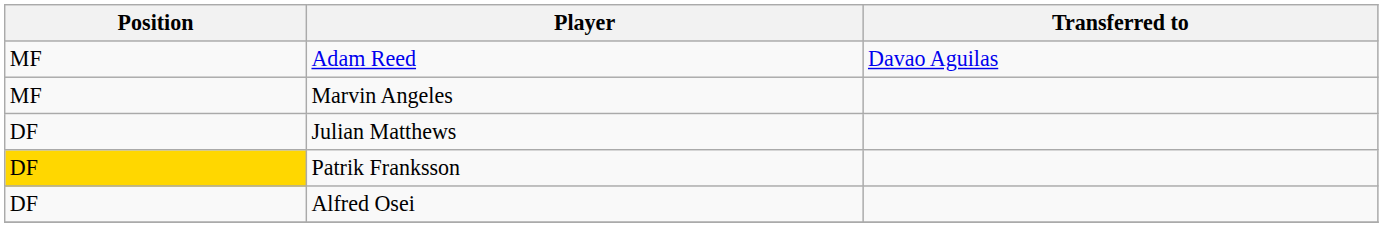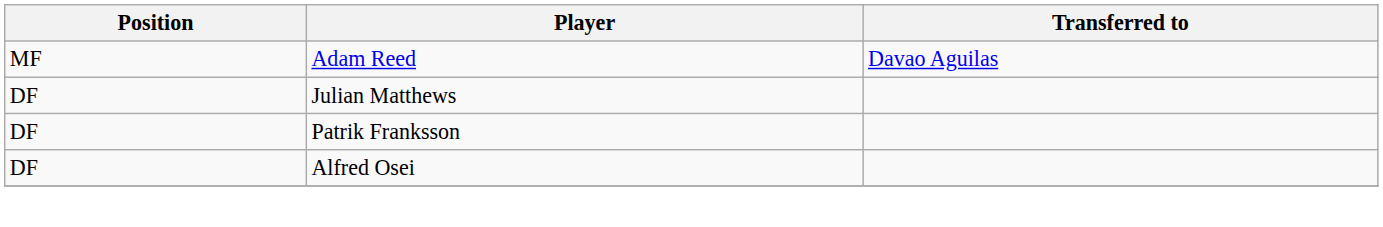- row: MF | Marvin Angeles
Patrik Franksson | Position: gold background -> no background
